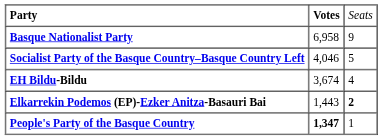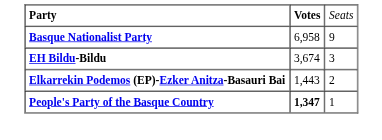- row: Socialist Party of the Basque Country–Basque Country Left | 4,046 | 5
EH Bildu-Bildu | column 3: 4 -> 3
Elkarrekin Podemos (EP)-Ezker Anitza-Basauri Bai | column 3: bold -> normal
